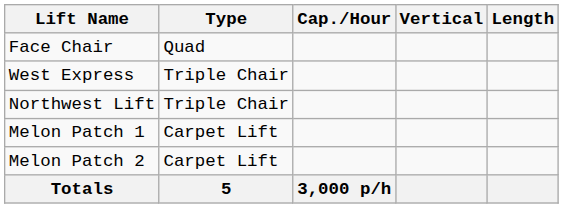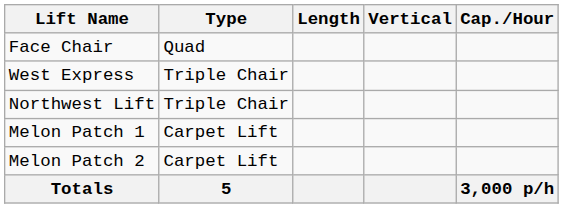columns swapped: Length <-> Cap./Hour
